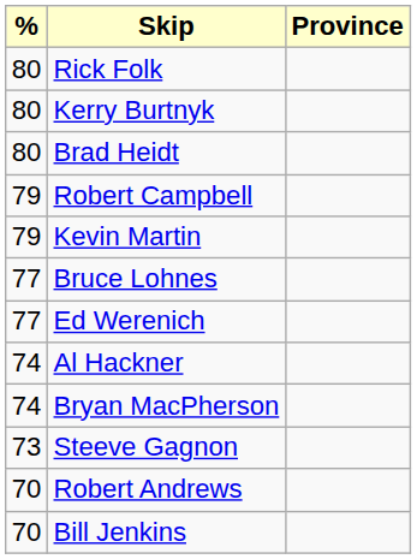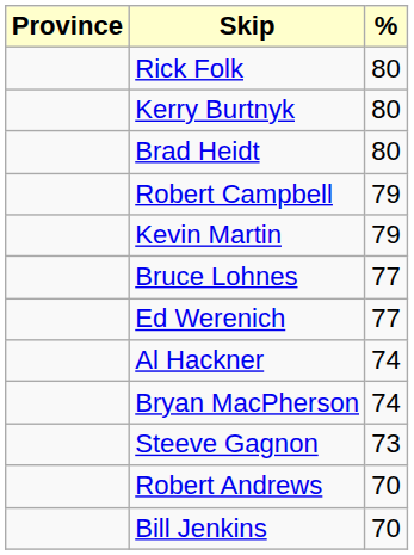columns swapped: Province <-> %
